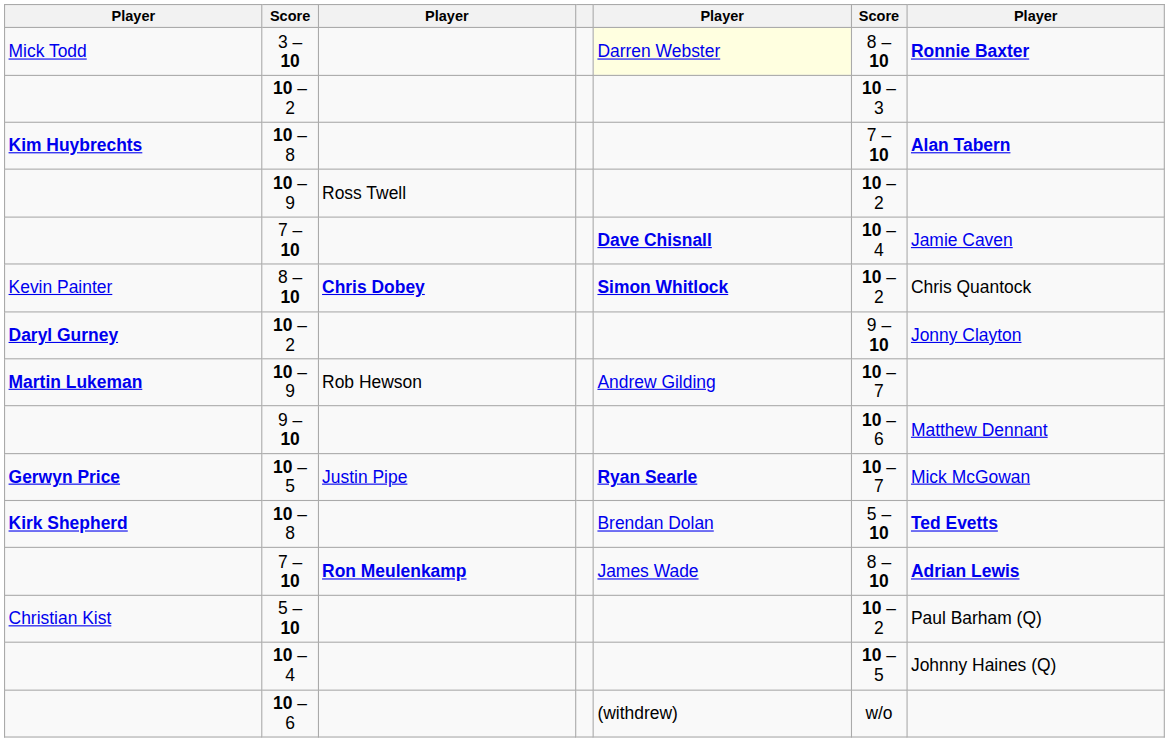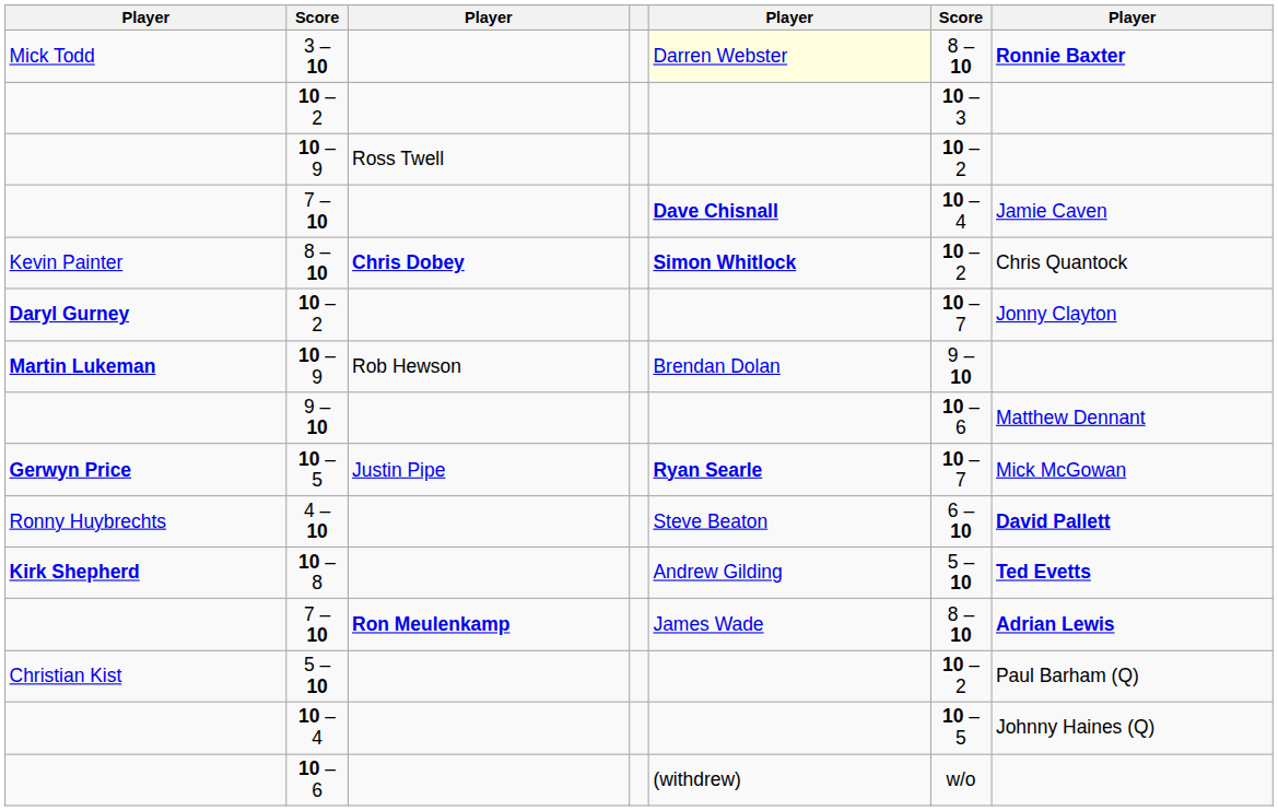- row: Kim Huybrechts | 10 – 8 | 7 – 10 | Alan Tabern
Daryl Gurney / 10 – 2 | column 6: 9 – 10 -> 10 – 7
Martin Lukeman / 10 – 9 | column 5: Andrew Gilding -> Brendan Dolan
Martin Lukeman / 10 – 9 | column 6: 10 – 7 -> 9 – 10
+ row: Ronny Huybrechts | 4 – 10 | Steve Beaton | 6 – 10 | David Pallett
Kirk Shepherd / 10 – 8 | column 5: Brendan Dolan -> Andrew Gilding
